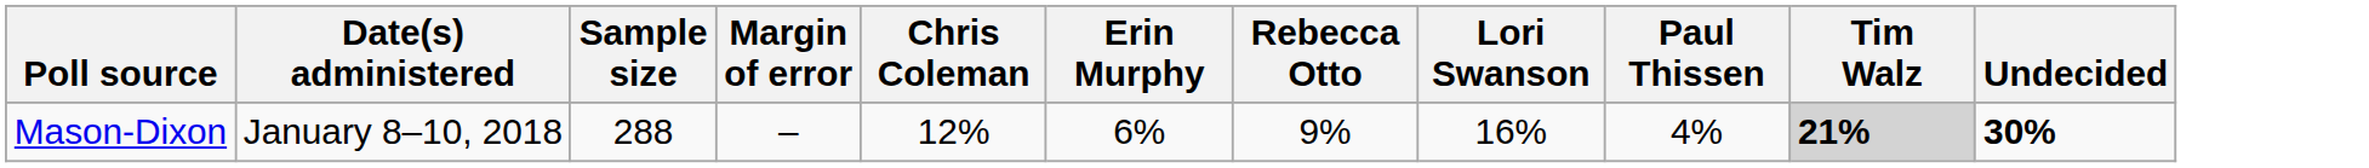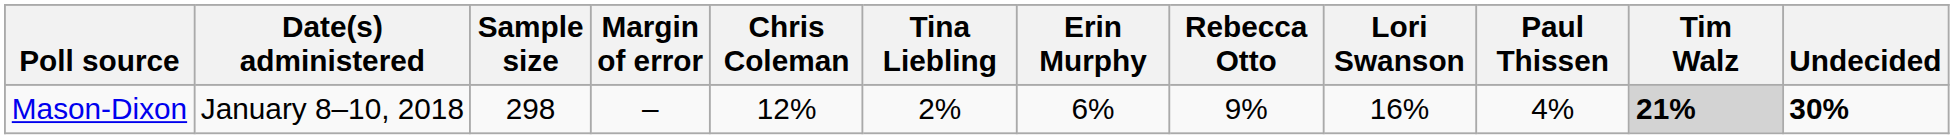+ column: Tina Liebling | 2%
Mason-Dixon | Sample size: 288 -> 298
